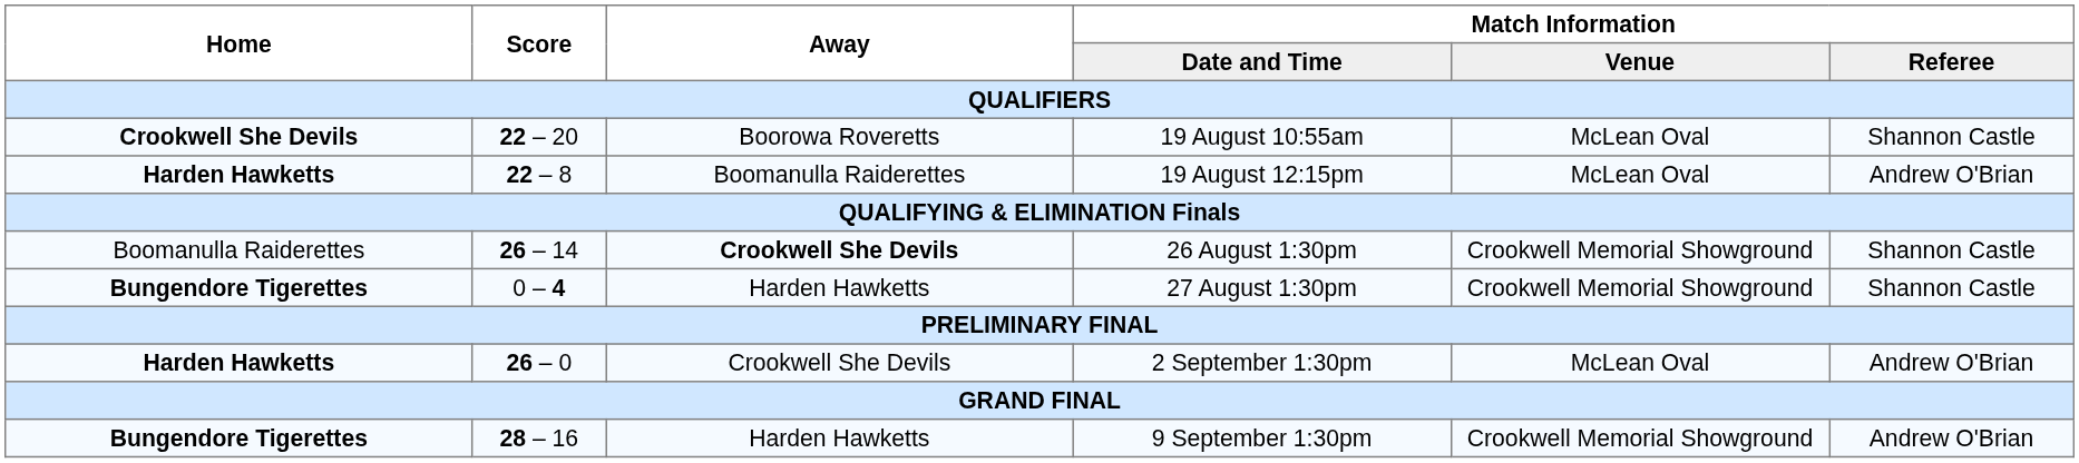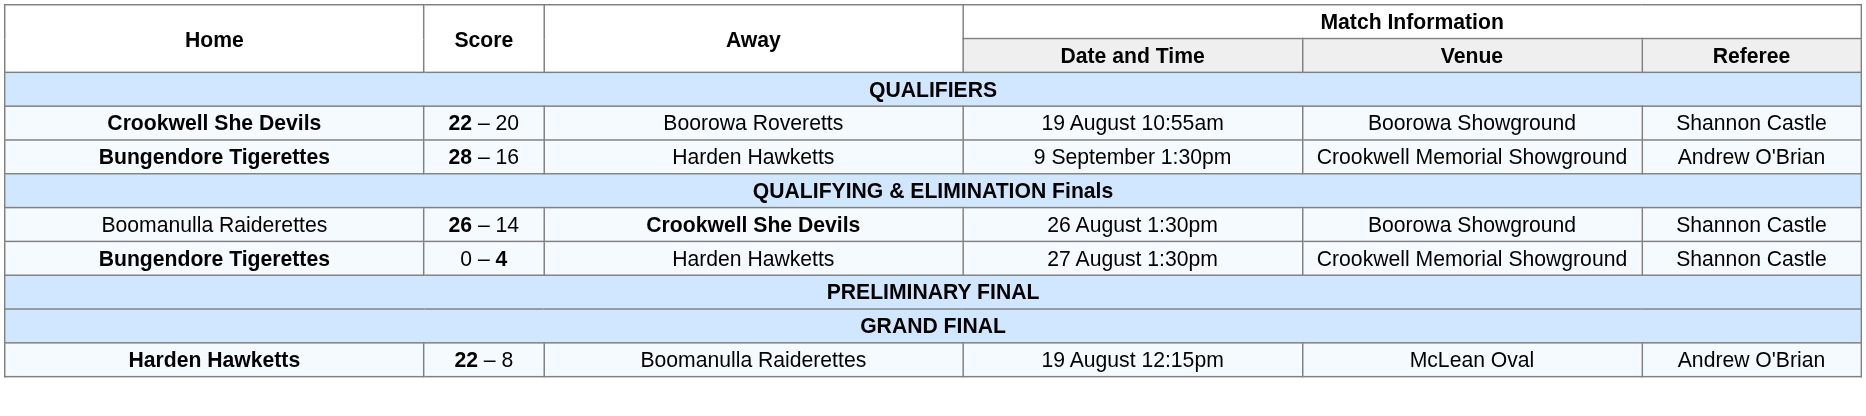19 August 10:55am | Match Information / Venue: McLean Oval -> Boorowa Showground
rows swapped: 19 August 12:15pm <-> 9 September 1:30pm
26 August 1:30pm | Match Information / Venue: Crookwell Memorial Showground -> Boorowa Showground
- row: Harden Hawketts | 26 – 0 | Crookwell She Devils | 2 September 1:30pm | McLean Oval | Andrew O'Brian
